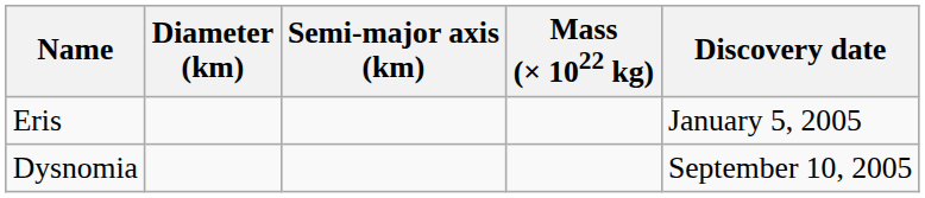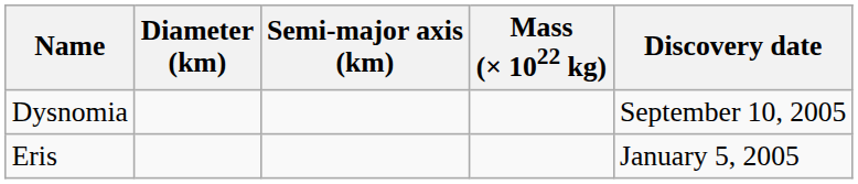rows swapped: Eris <-> Dysnomia
